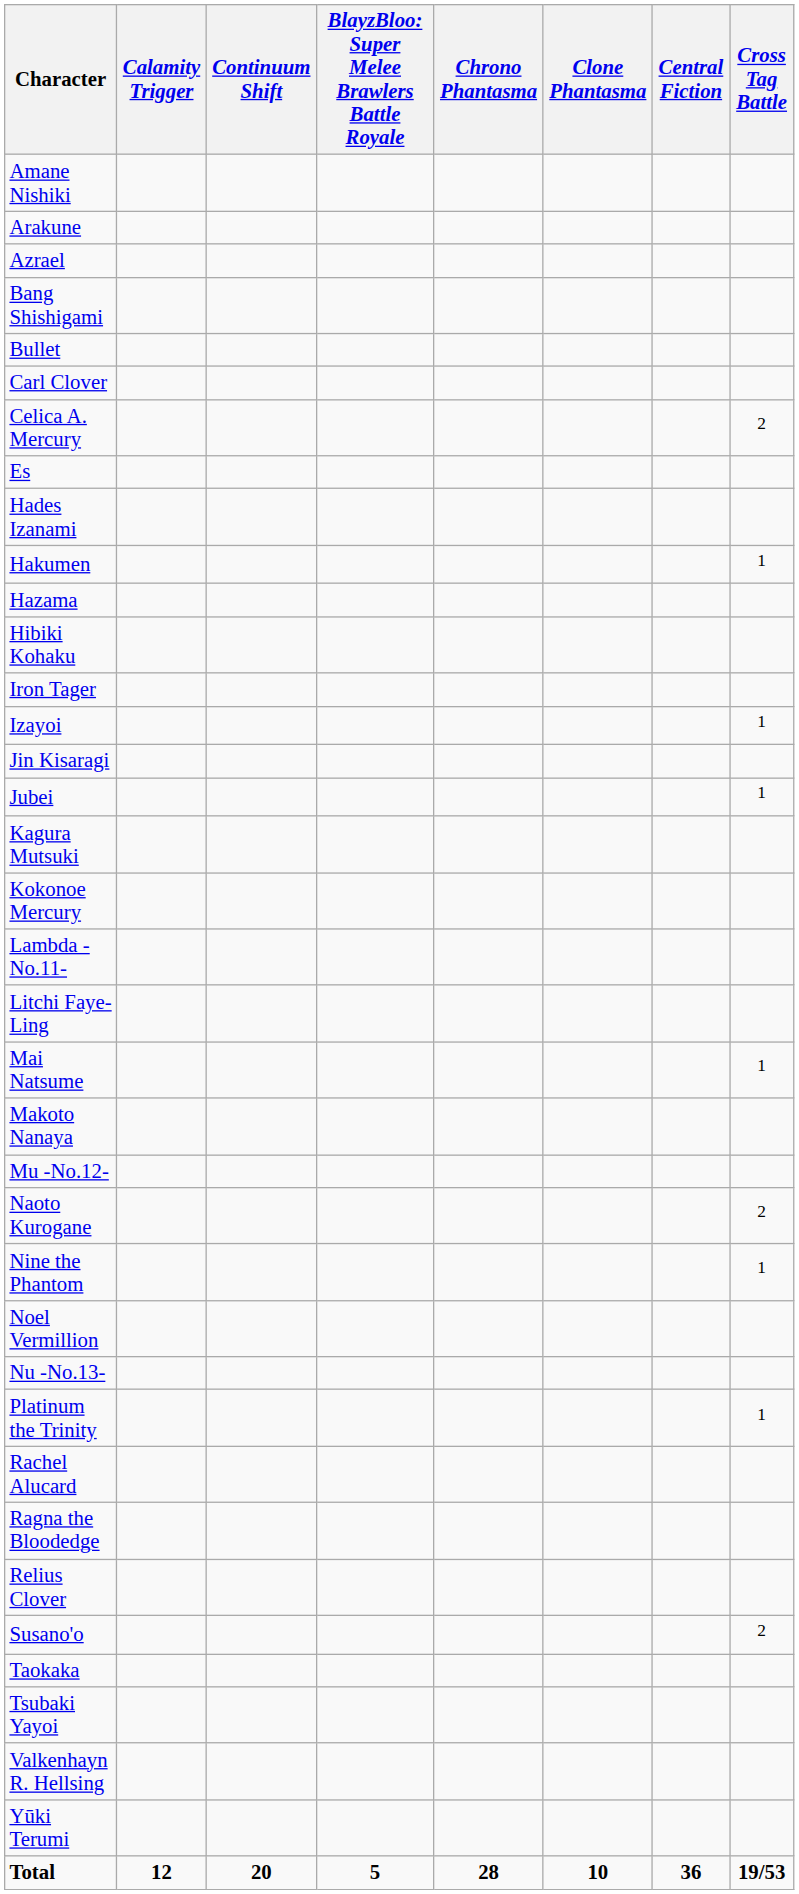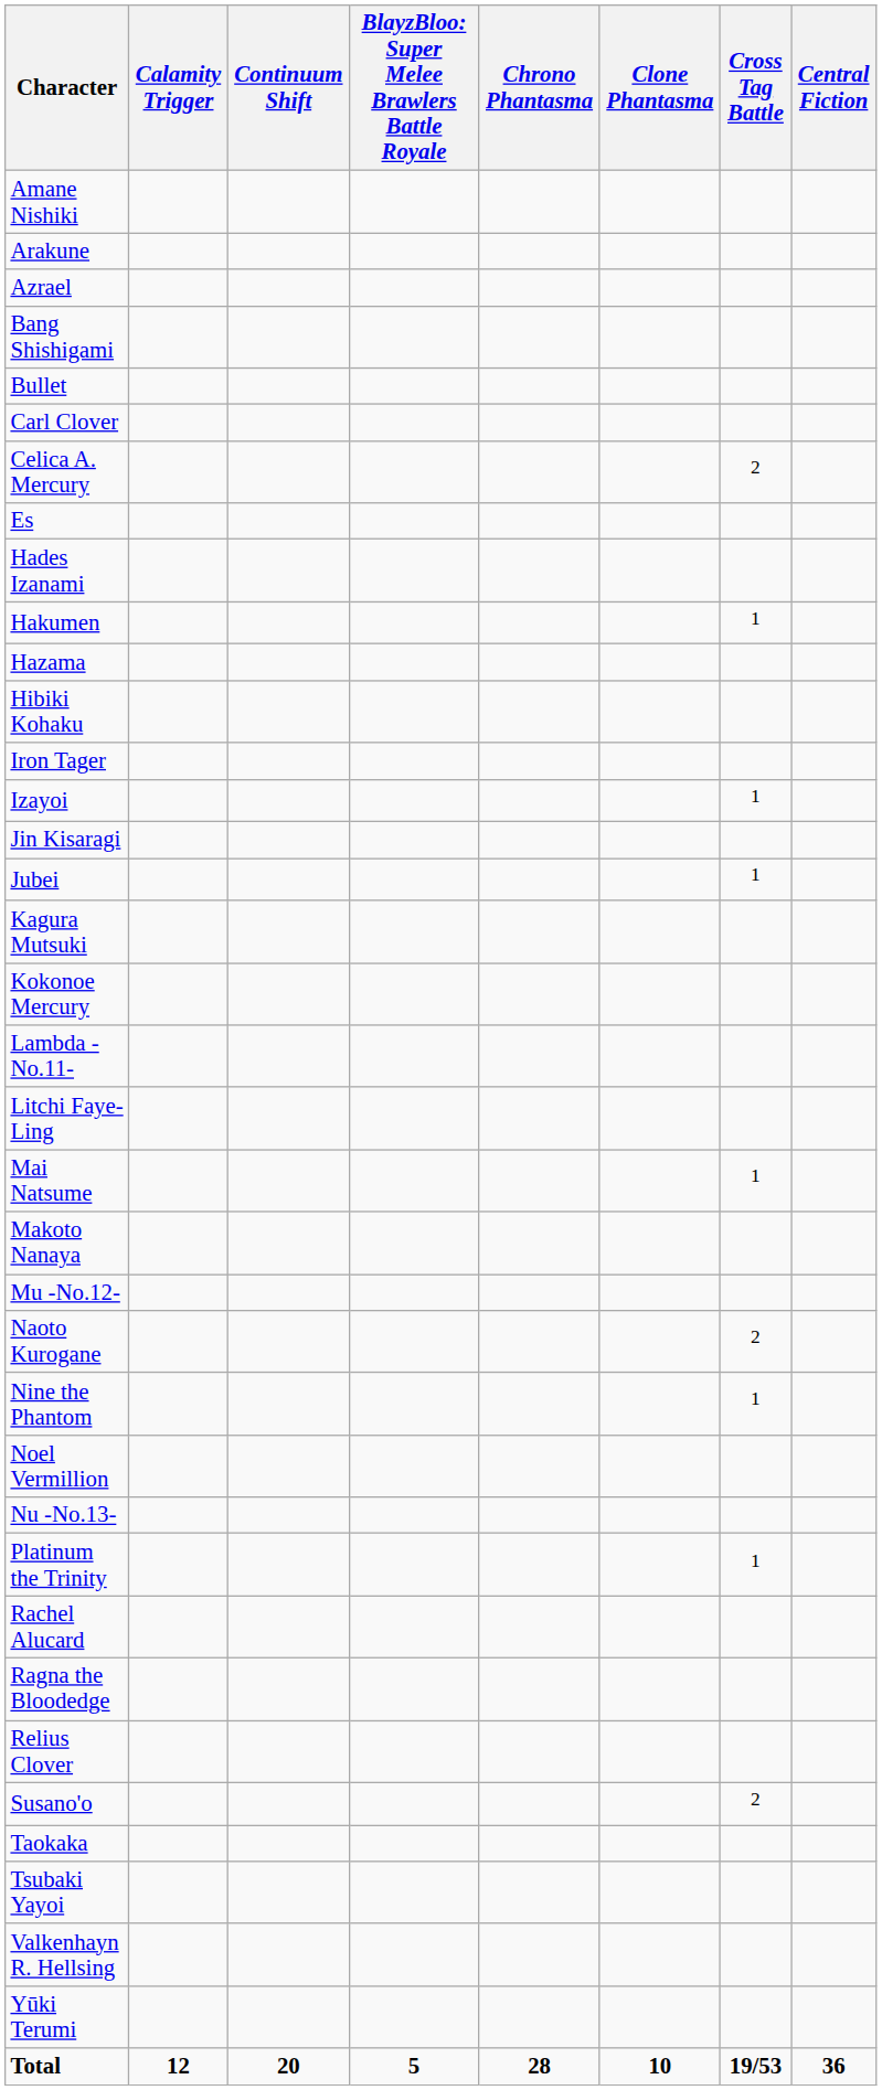columns swapped: Central Fiction <-> Cross Tag Battle
